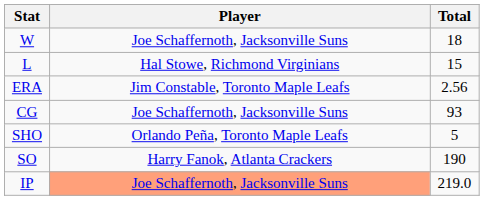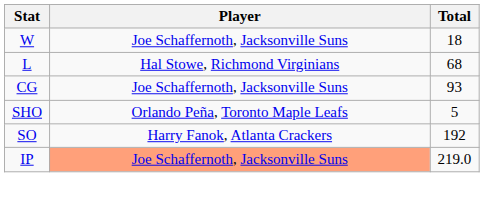L | Total: 15 -> 68
- row: ERA | Jim Constable, Toronto Maple Leafs | 2.56
SO | Total: 190 -> 192
